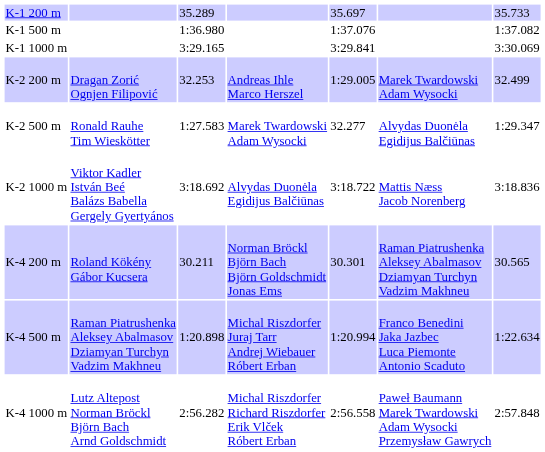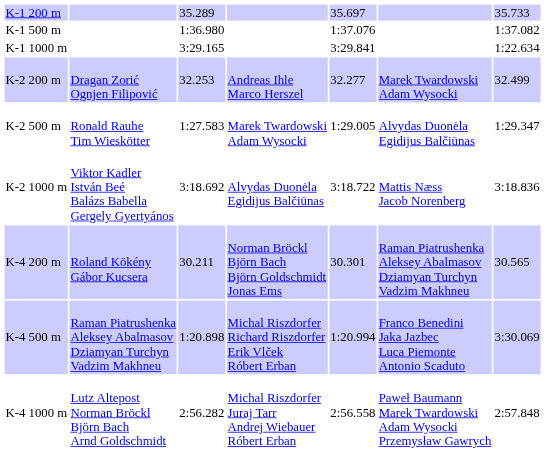K-1 1000 m | column 7: 3:30.069 -> 1:22.634
K-2 200 m | column 5: 1:29.005 -> 32.277
K-2 500 m | column 5: 32.277 -> 1:29.005
K-4 500 m | column 4: Michal Riszdorfer Juraj Tarr Andrej Wiebauer Róbert Erban -> Michal Riszdorfer Richard Riszdorfer Erik Vlček Róbert Erban
K-4 500 m | column 7: 1:22.634 -> 3:30.069
K-4 1000 m | column 4: Michal Riszdorfer Richard Riszdorfer Erik Vlček Róbert Erban -> Michal Riszdorfer Juraj Tarr Andrej Wiebauer Róbert Erban
